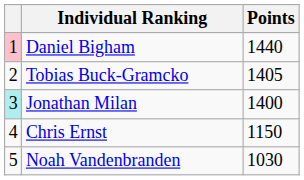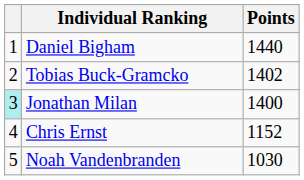Daniel Bigham | column 1: pink background -> no background
Tobias Buck-Gramcko | Points: 1405 -> 1402
Chris Ernst | Points: 1150 -> 1152
